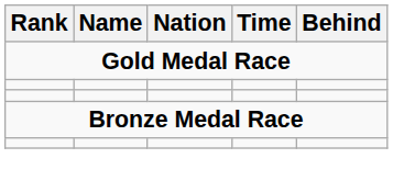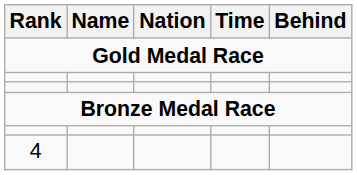+ row: 4
